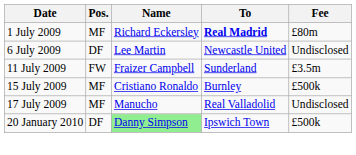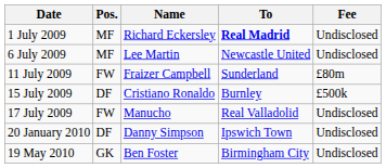1 July 2009 | Fee: £80m -> Undisclosed
6 July 2009 | Pos.: DF -> MF
11 July 2009 | Fee: £3.5m -> £80m
15 July 2009 | Pos.: MF -> DF
17 July 2009 | Pos.: MF -> FW
20 January 2010 | Name: lightgreen background -> no background
20 January 2010 | Fee: £500k -> Undisclosed
+ row: 19 May 2010 | GK | Ben Foster | Birmingham City | Undisclosed
